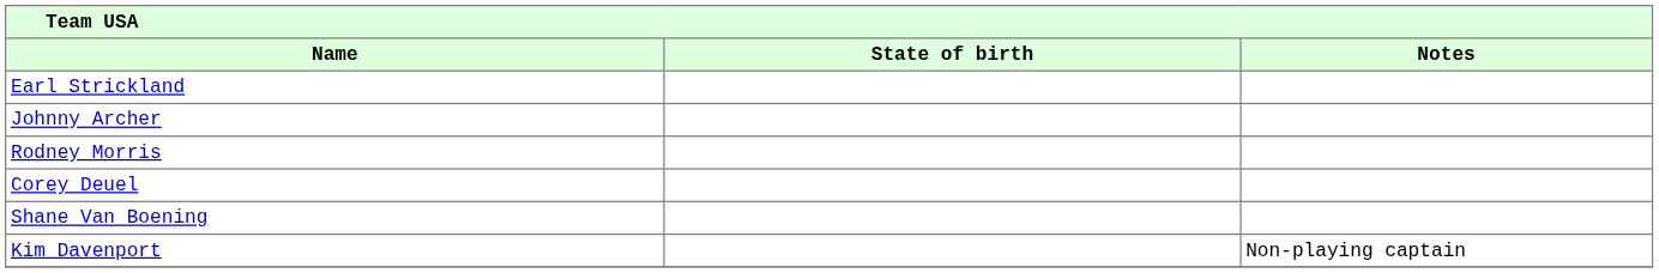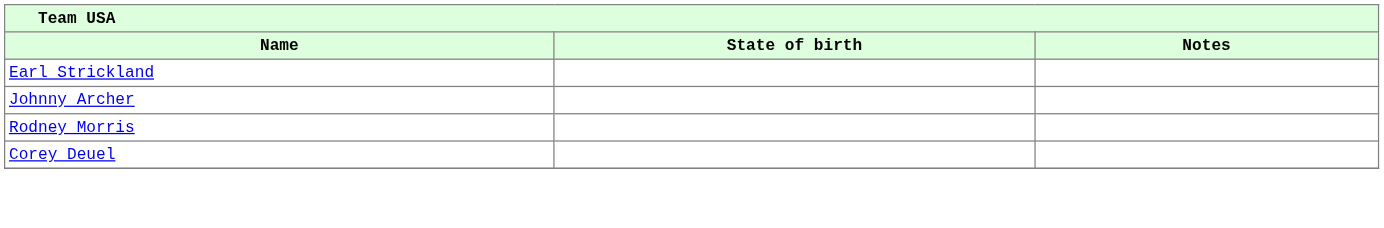- row: Shane Van Boening
- row: Kim Davenport | Non-playing captain
